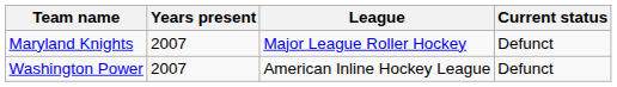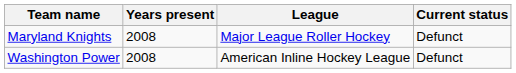Maryland Knights | Years present: 2007 -> 2008
Washington Power | Years present: 2007 -> 2008
